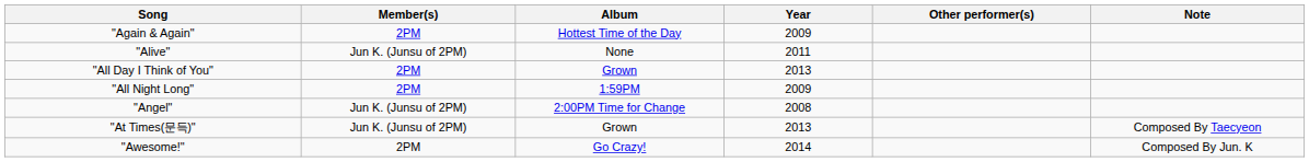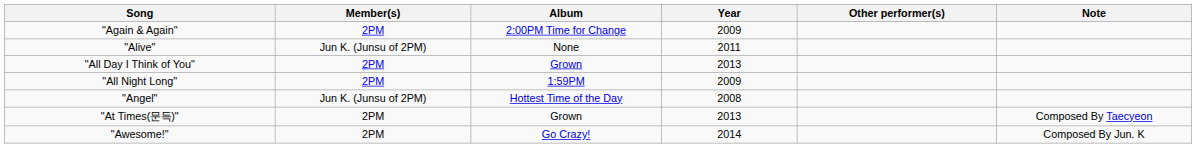"Again & Again" | Album: Hottest Time of the Day -> 2:00PM Time for Change
"Angel" | Album: 2:00PM Time for Change -> Hottest Time of the Day
"At Times(문득)" | Member(s): Jun K. (Junsu of 2PM) -> 2PM
